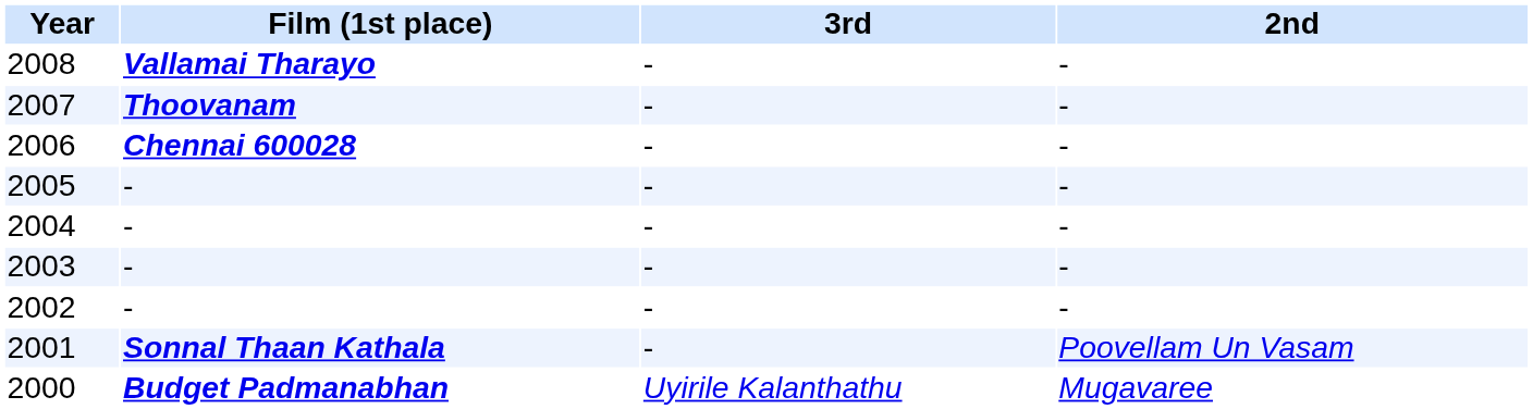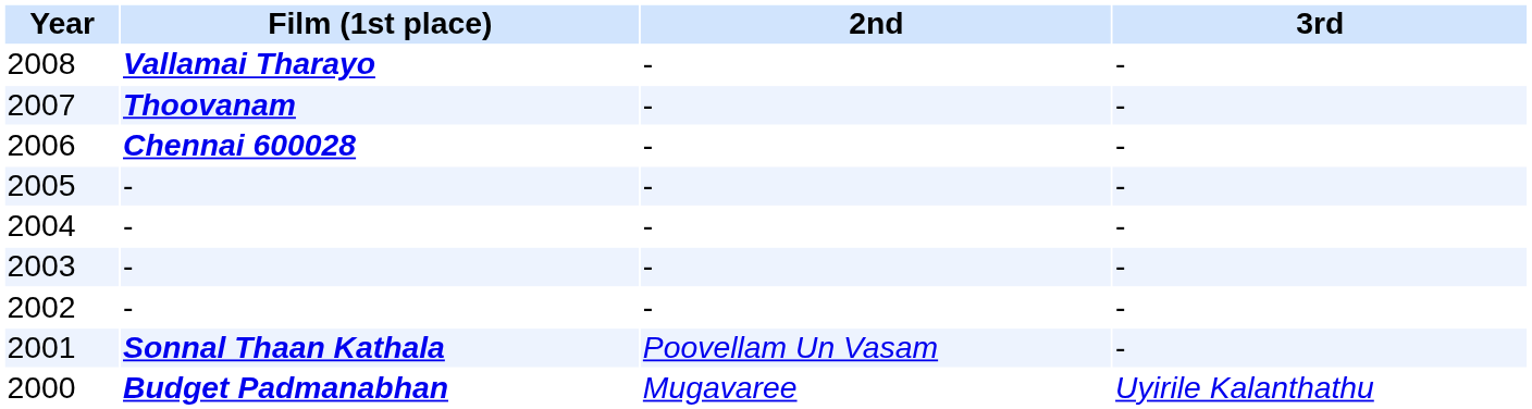columns swapped: 2nd <-> 3rd
